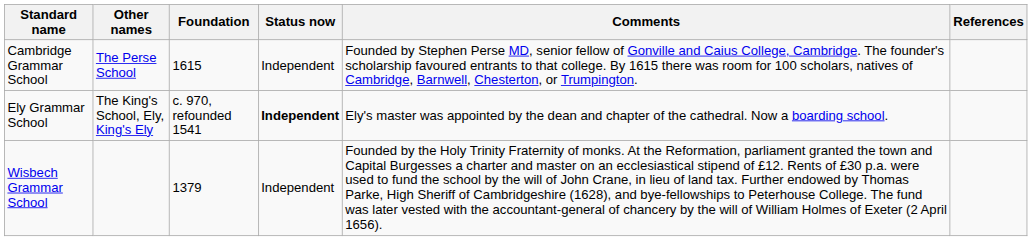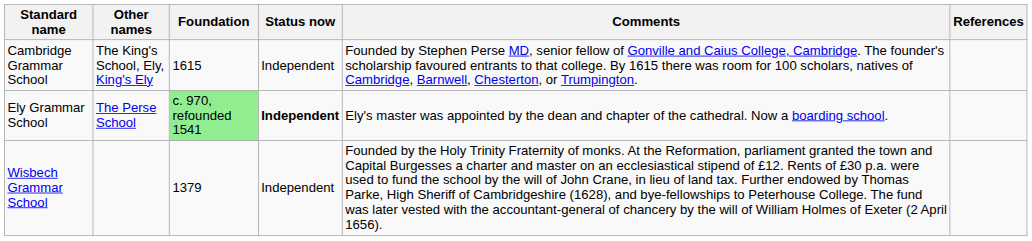Cambridge Grammar School | Other names: The Perse School -> The King's School, Ely, King's Ely
Ely Grammar School | Other names: The King's School, Ely, King's Ely -> The Perse School
Ely Grammar School | Foundation: no background -> lightgreen background
